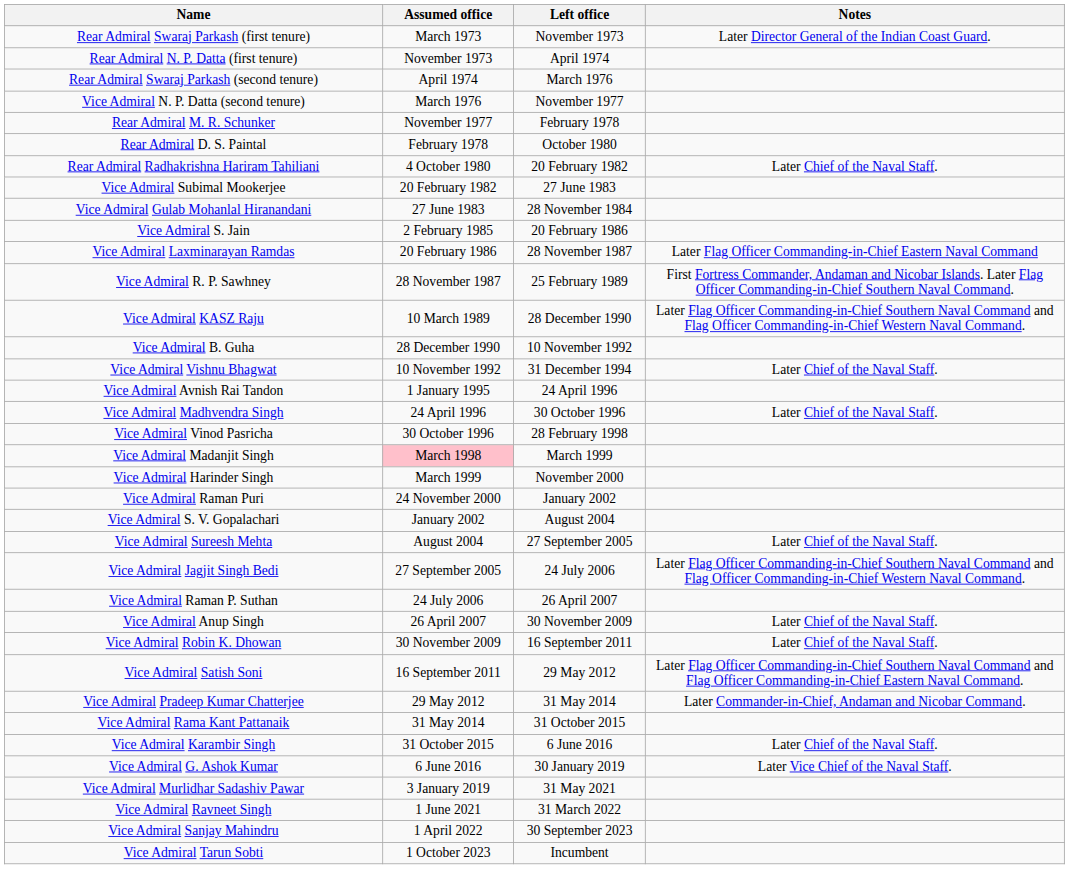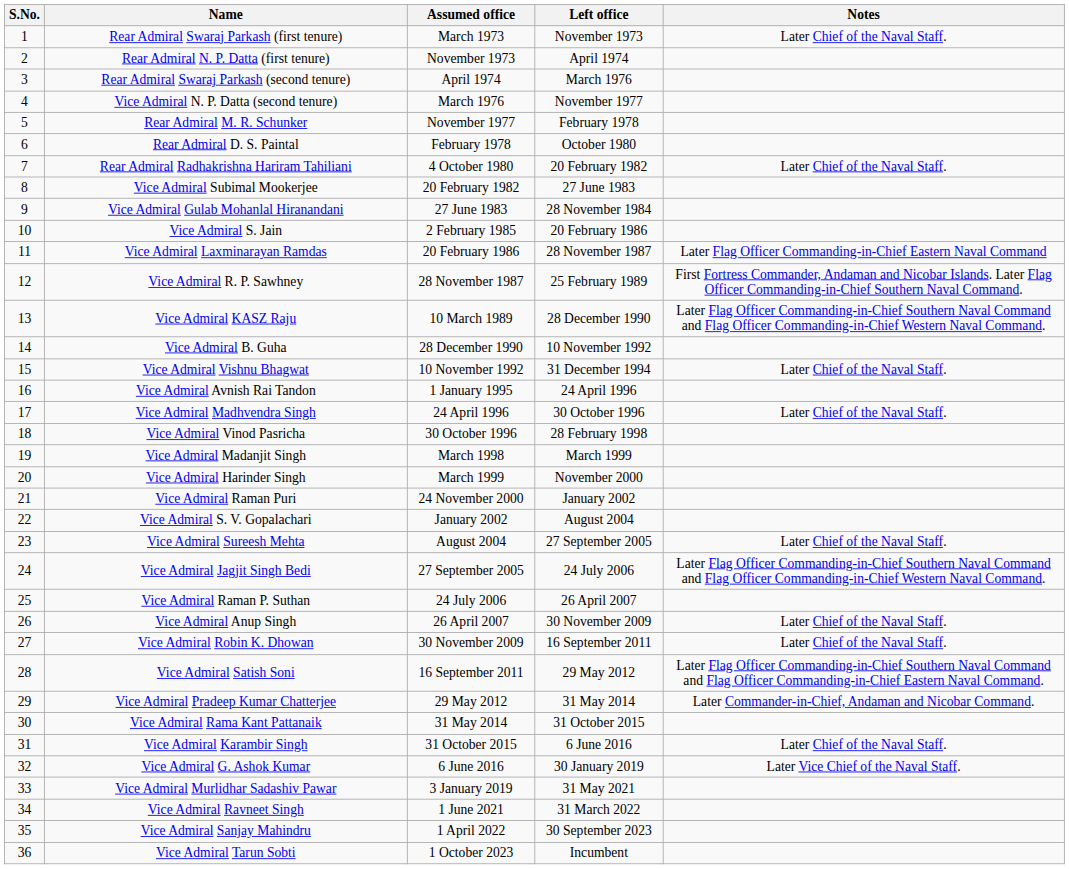+ column: S.No. | 1 | 2 | 3 | 4 | 5 | 6 | 7 | 8 | 9 | 10 | 11 | 12 | 13 | 14 | 15 | 16 | 17 | 18 | 19 | 20 | 21 | 22 | 23 | 24 | 25 | 26 | 27 | 28 | 29 | 30 | 31 | 32 | 33 | 34 | 35 | 36
Rear Admiral Swaraj Parkash (first tenure) | Notes: Later Director General of the Indian Coast Guard. -> Later Chief of the Naval Staff.
Vice Admiral Madanjit Singh | Assumed office: pink background -> no background
